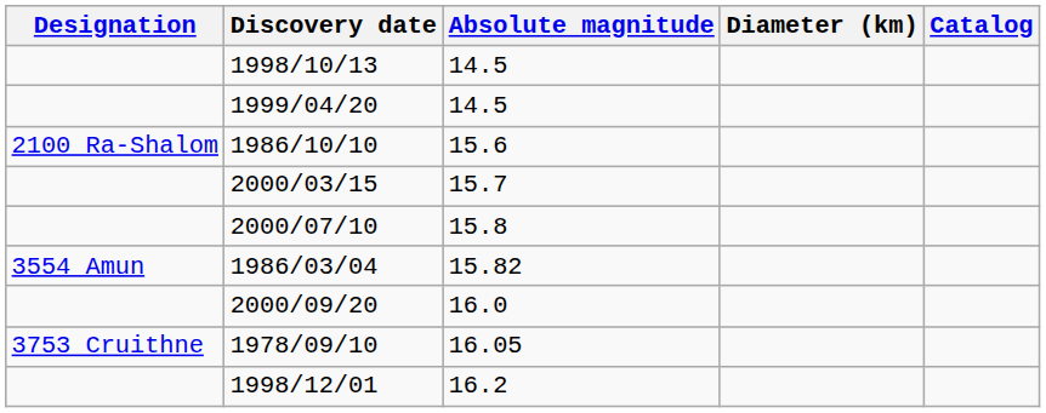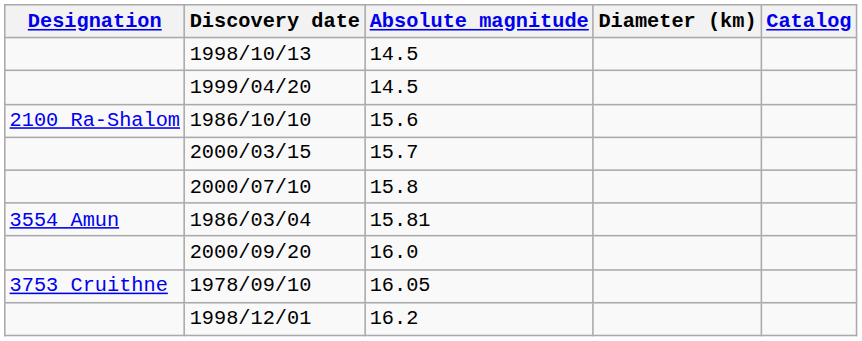1986/03/04 | Absolute magnitude: 15.82 -> 15.81
